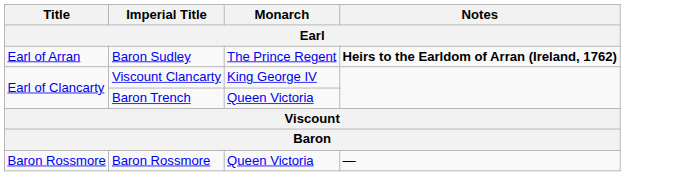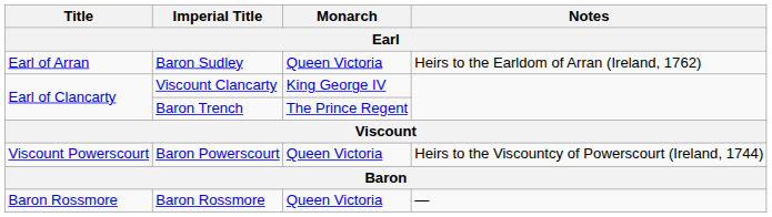Baron Sudley | Monarch: The Prince Regent -> Queen Victoria
Baron Sudley | Notes: bold -> normal
Baron Trench | Monarch: Queen Victoria -> The Prince Regent
+ row: Viscount Powerscourt | Baron Powerscourt | Queen Victoria | Heirs to the Viscountcy of Powerscourt (Ireland, 1744)
